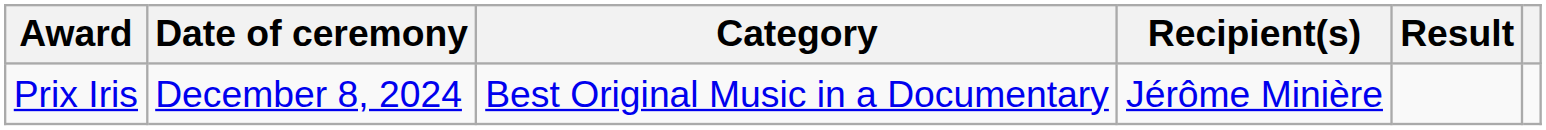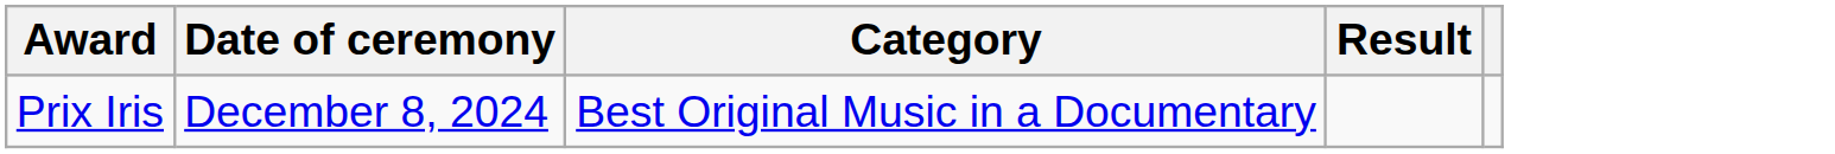- column: Recipient(s) | Jérôme Minière
